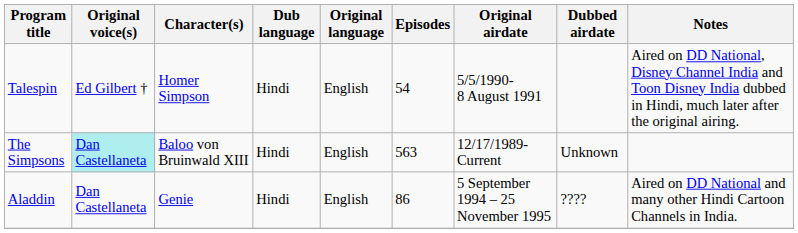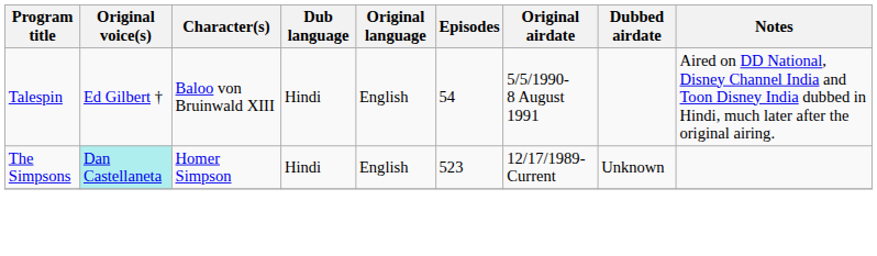Talespin | Character(s): Homer Simpson -> Baloo von Bruinwald XIII
The Simpsons | Character(s): Baloo von Bruinwald XIII -> Homer Simpson
The Simpsons | Episodes: 563 -> 523
- row: Aladdin | Dan Castellaneta | Genie | Hindi | English | 86 | 5 September 1994 – 25 November 1995 | ???? | Aired on DD National and many other Hindi Cartoon Channels in India.
